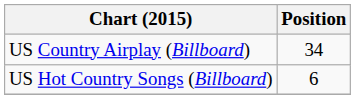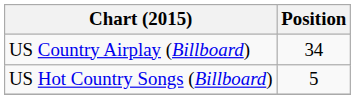US Hot Country Songs (Billboard) | Position: 6 -> 5
